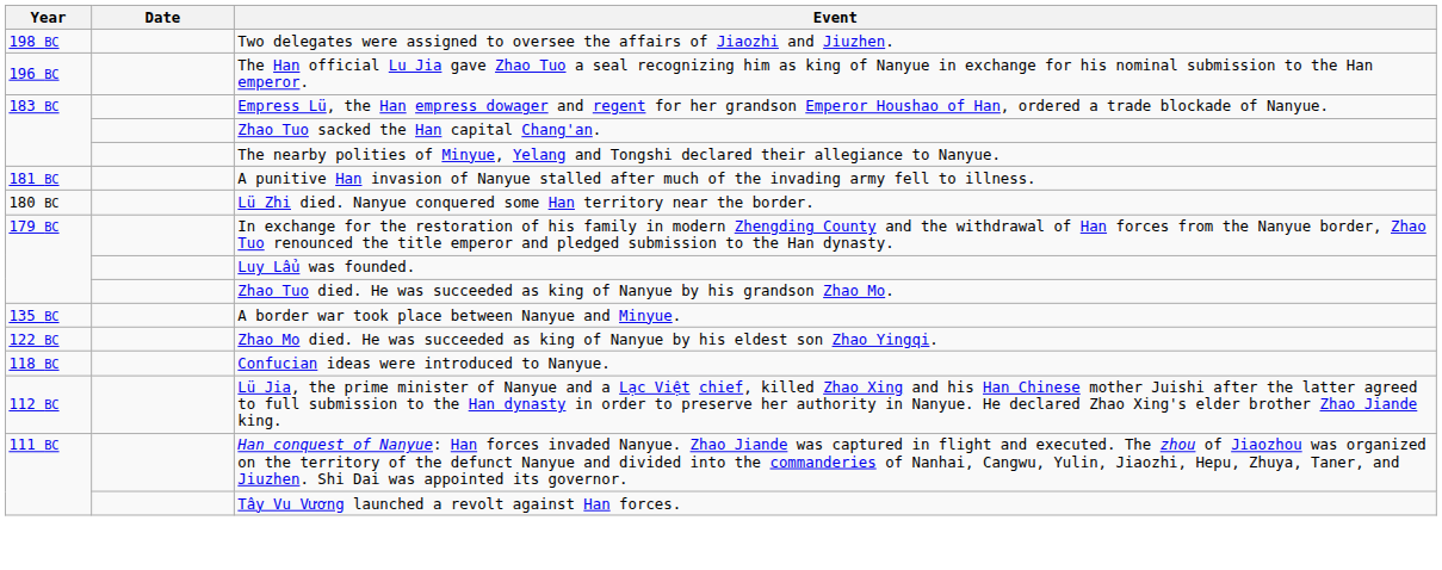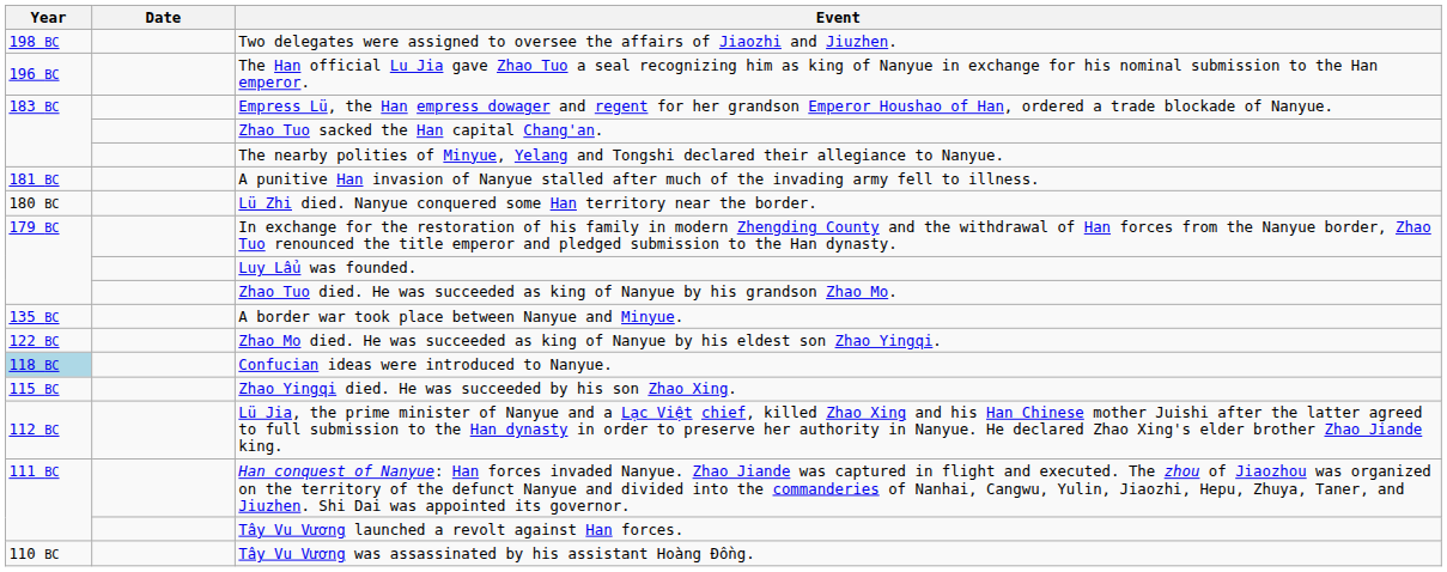Confucian ideas were introduced to Nanyue. | Year: no background -> lightblue background
+ row: 115 BC | Zhao Yingqi died. He was succeeded by his son Zhao Xing.
+ row: 110 BC | Tây Vu Vương was assassinated by his assistant Hoàng Đồng.
